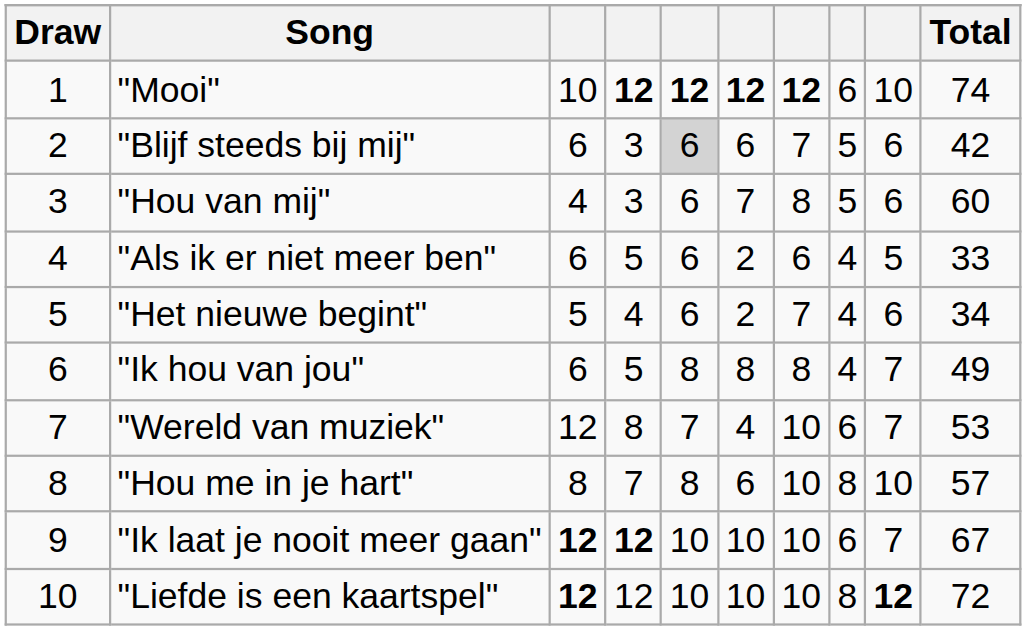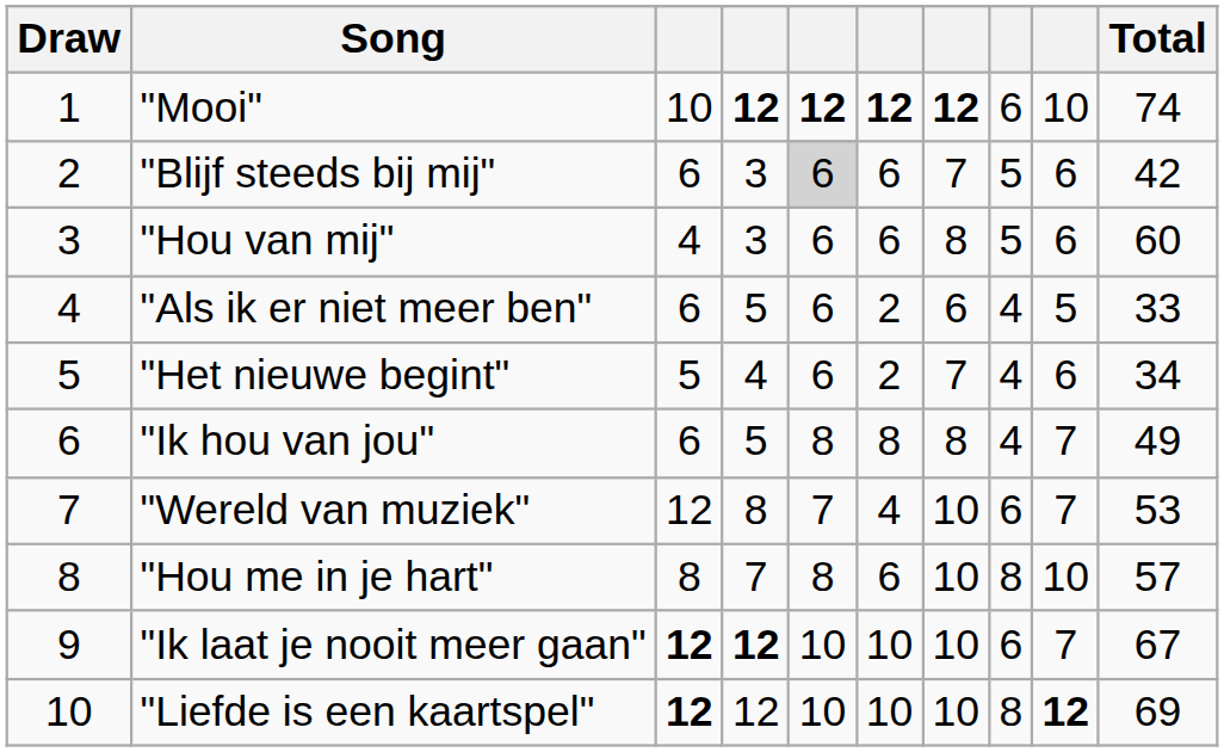"Hou van mij" | column 6: 7 -> 6
"Liefde is een kaartspel" | Total: 72 -> 69
